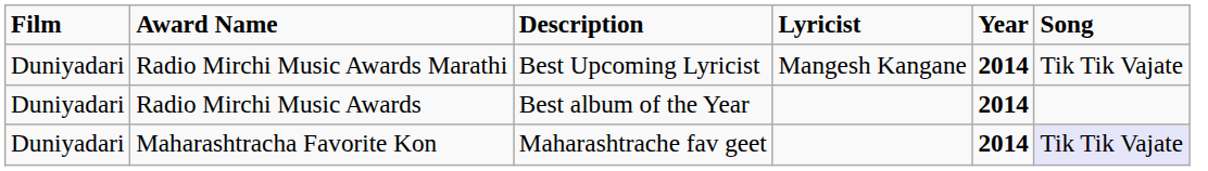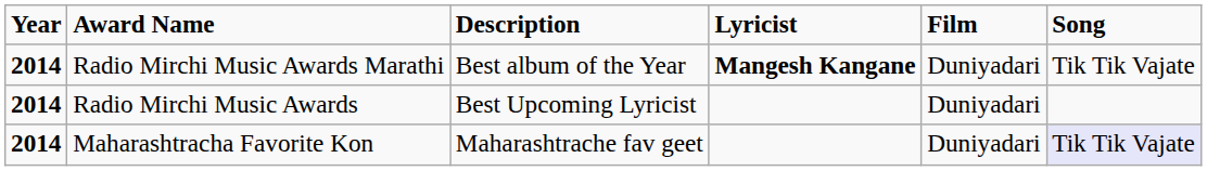columns swapped: Year <-> Film
Radio Mirchi Music Awards Marathi | Description: Best Upcoming Lyricist -> Best album of the Year
Radio Mirchi Music Awards Marathi | Lyricist: normal -> bold
Radio Mirchi Music Awards | Description: Best album of the Year -> Best Upcoming Lyricist
